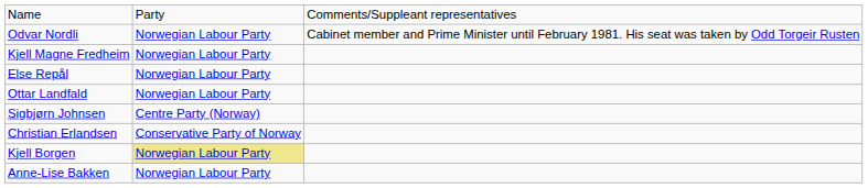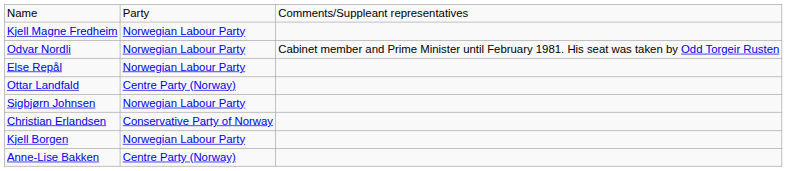rows swapped: Odvar Nordli <-> Kjell Magne Fredheim
Ottar Landfald | column 2: Norwegian Labour Party -> Centre Party (Norway)
Sigbjørn Johnsen | column 2: Centre Party (Norway) -> Norwegian Labour Party
Kjell Borgen | column 2: khaki background -> no background
Anne-Lise Bakken | column 2: Norwegian Labour Party -> Centre Party (Norway)
